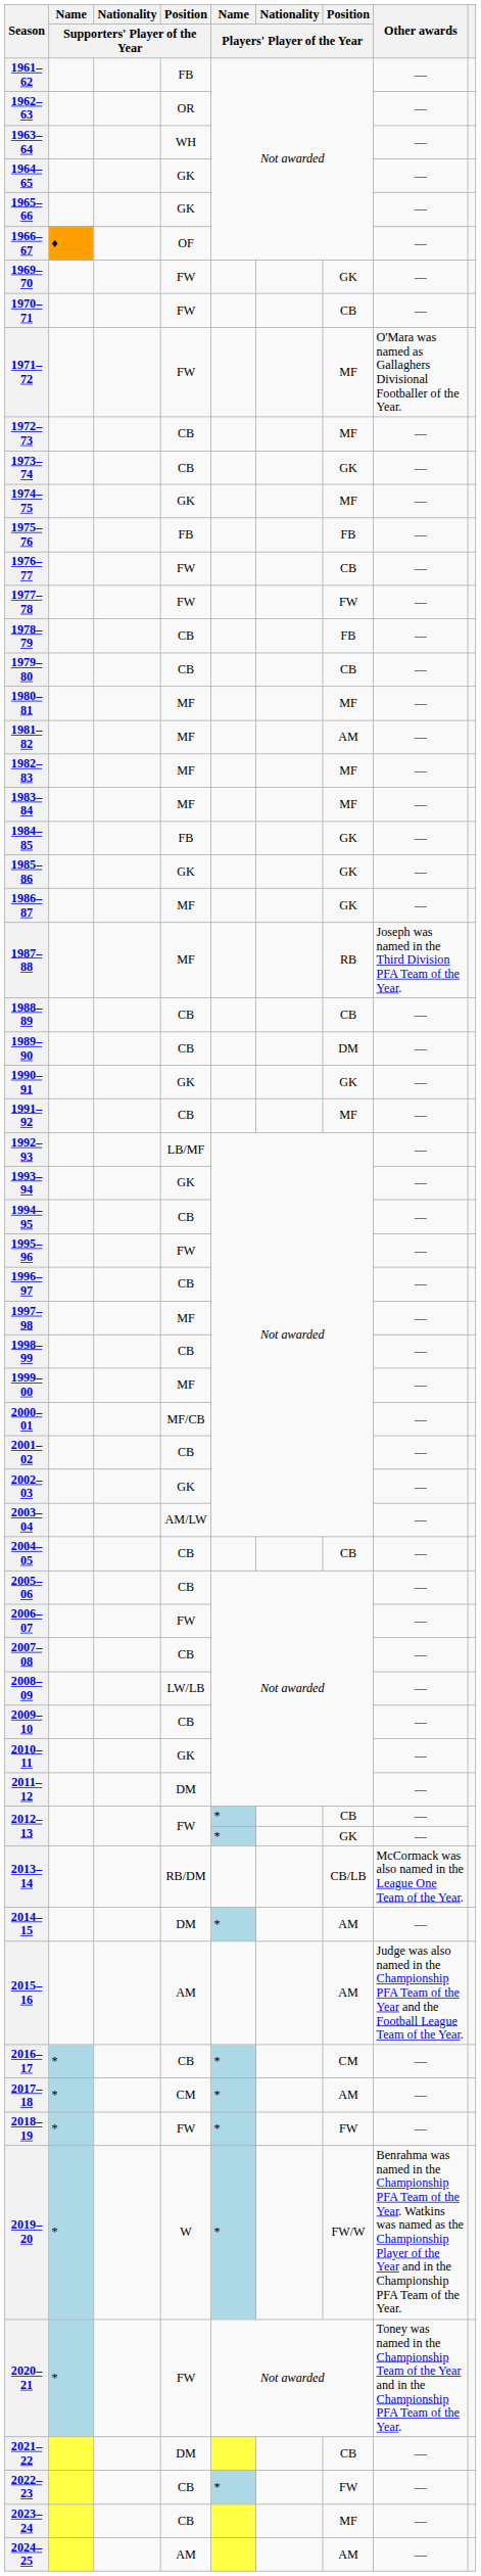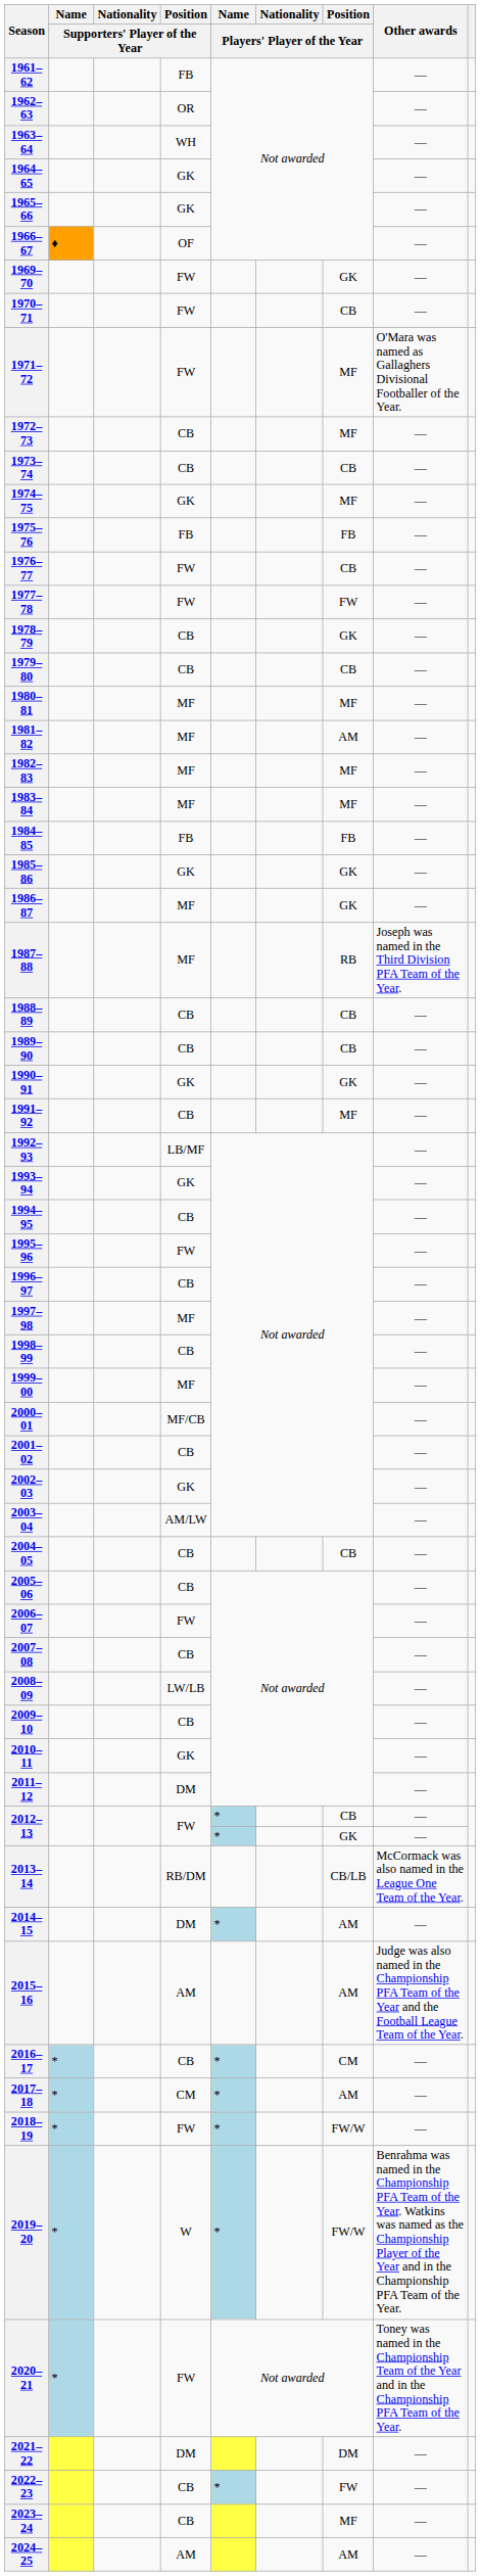1973–74 | Position / Players' Player of the Year: GK -> CB
1978–79 | Position / Players' Player of the Year: FB -> GK
1984–85 | Position / Players' Player of the Year: GK -> FB
1989–90 | Position / Players' Player of the Year: DM -> CB
2018–19 | Position / Players' Player of the Year: FW -> FW/W
2021–22 | Position / Players' Player of the Year: CB -> DM
